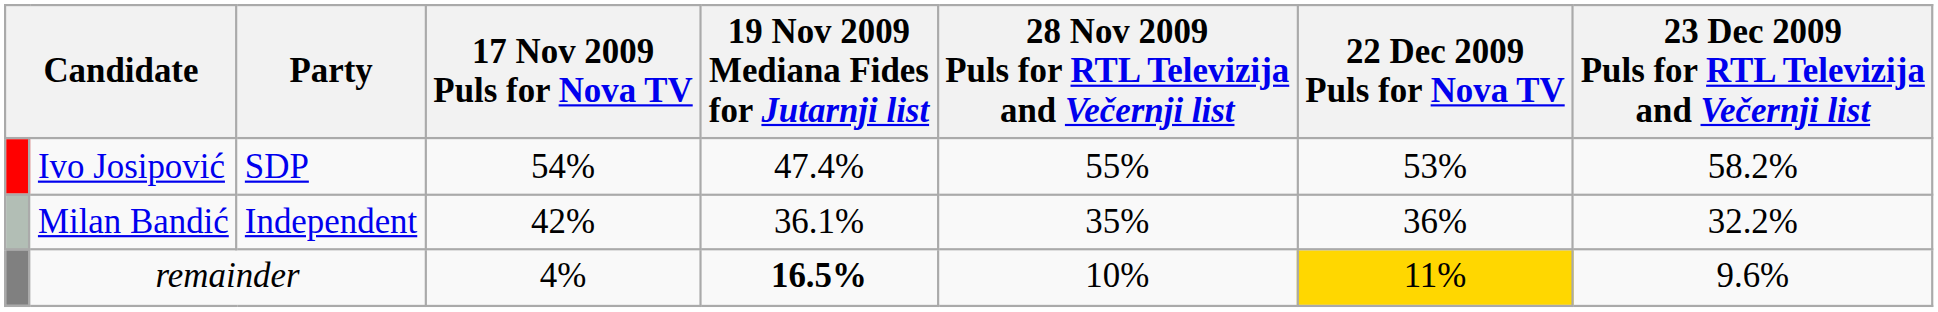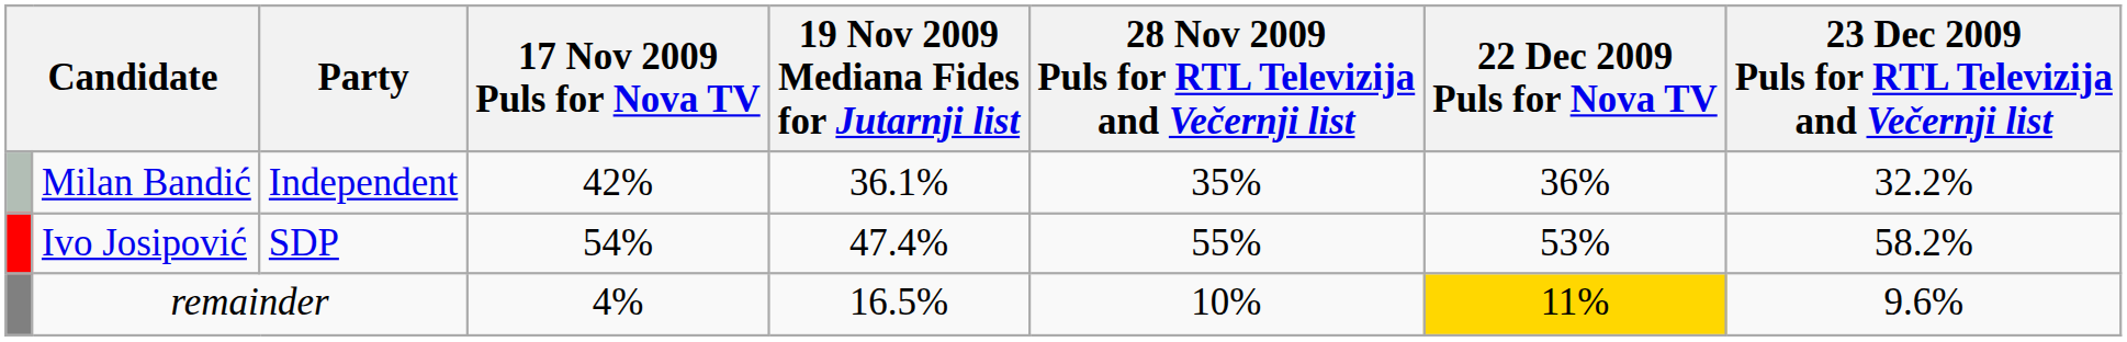rows swapped: Ivo Josipović <-> Milan Bandić
remainder | 19 Nov 2009 Mediana Fides for Jutarnji list: bold -> normal
